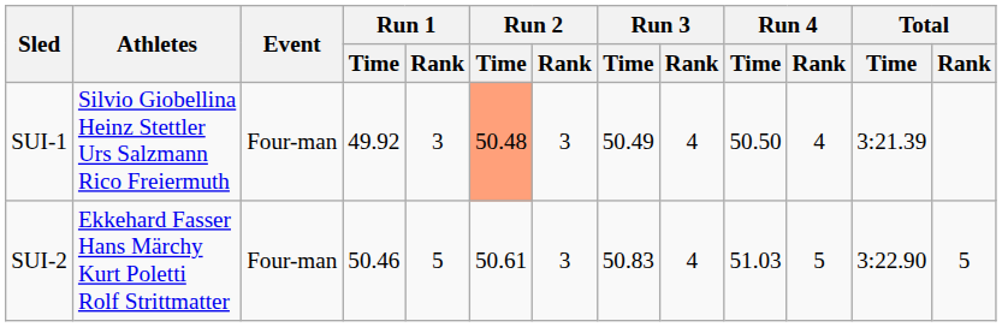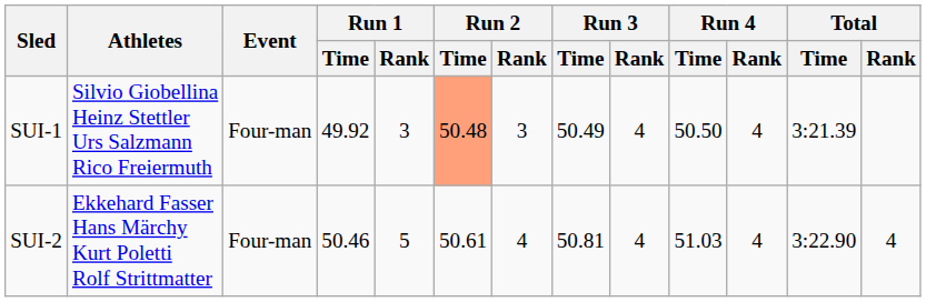SUI-2 | Run 2 / Rank: 3 -> 4
SUI-2 | Run 3 / Time: 50.83 -> 50.81
SUI-2 | Run 4 / Rank: 5 -> 4
SUI-2 | Total / Rank: 5 -> 4
